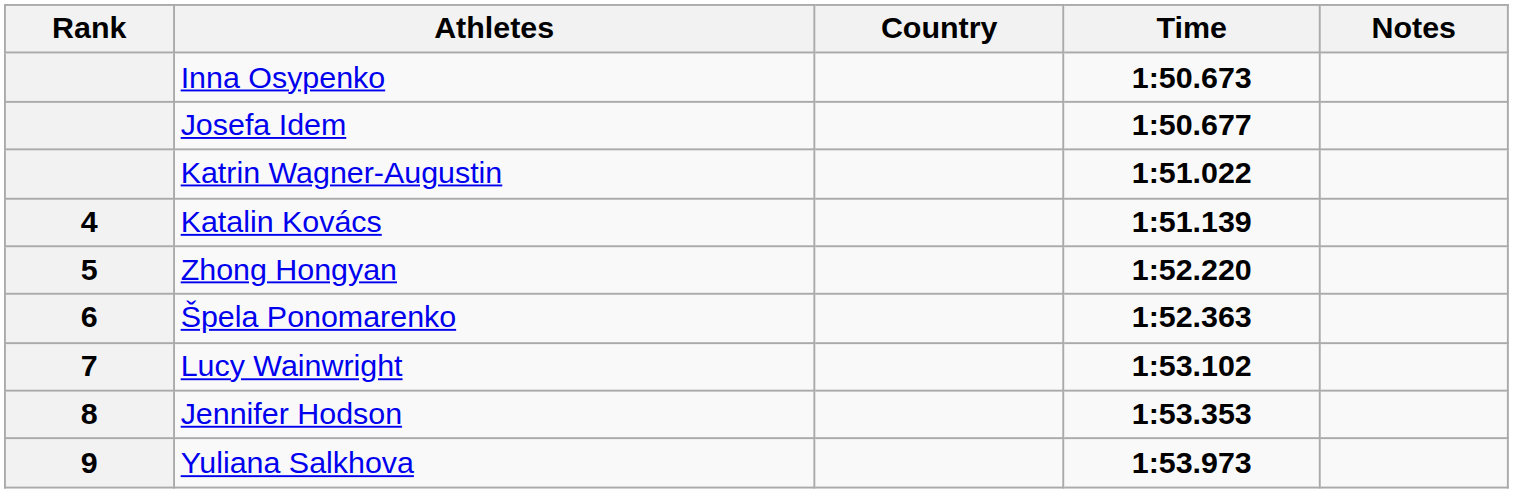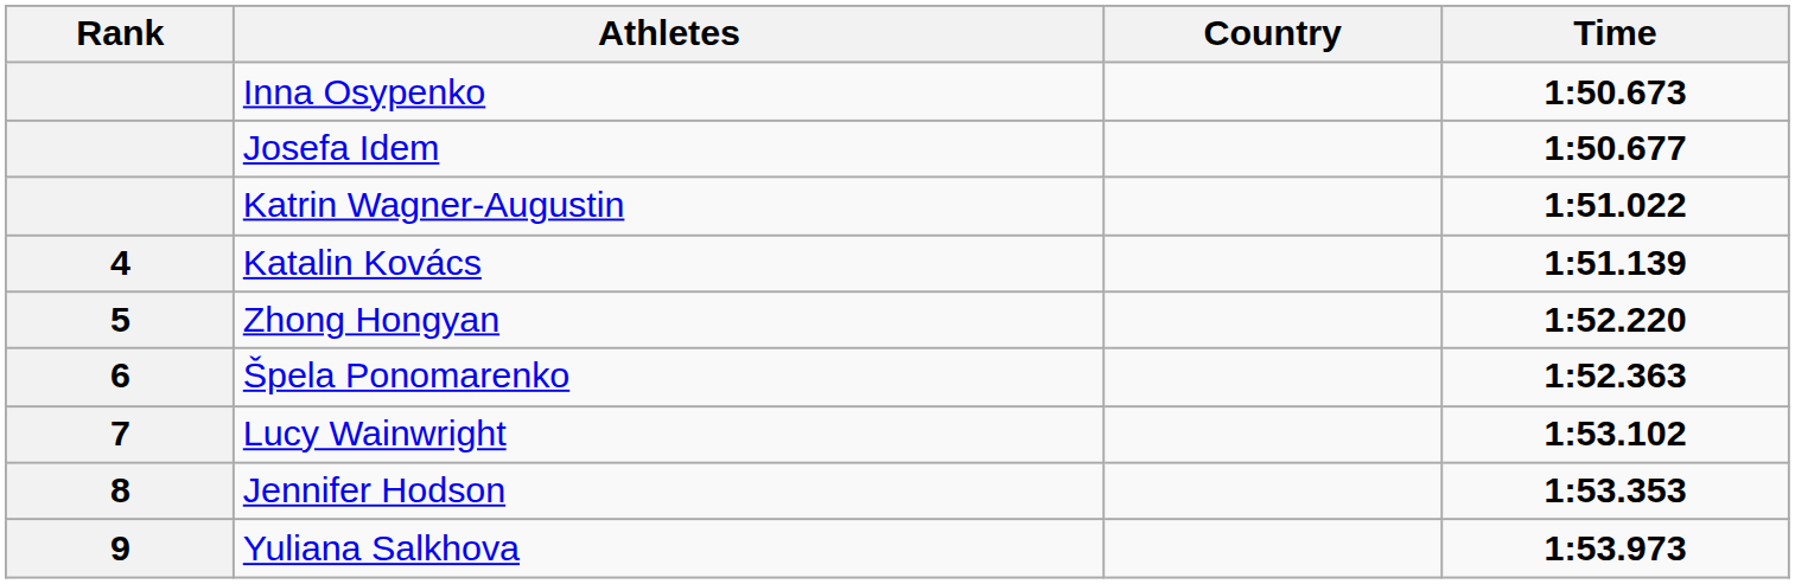- column: Notes
